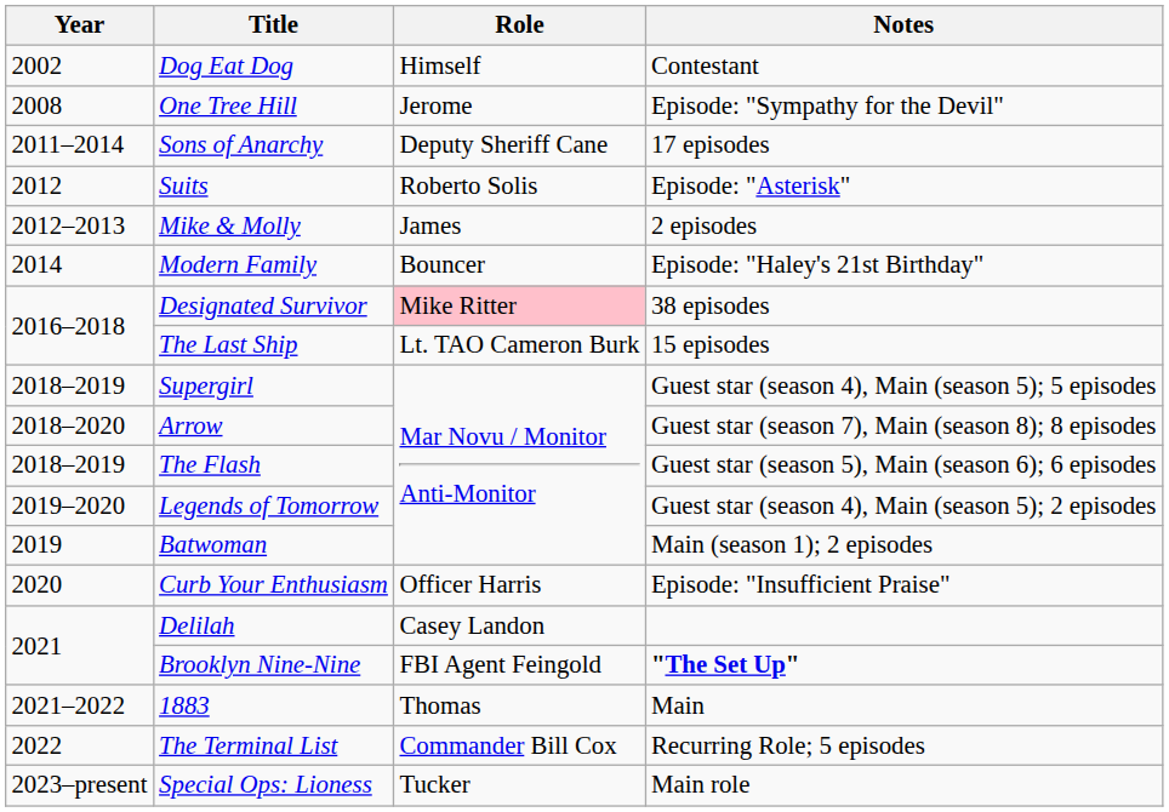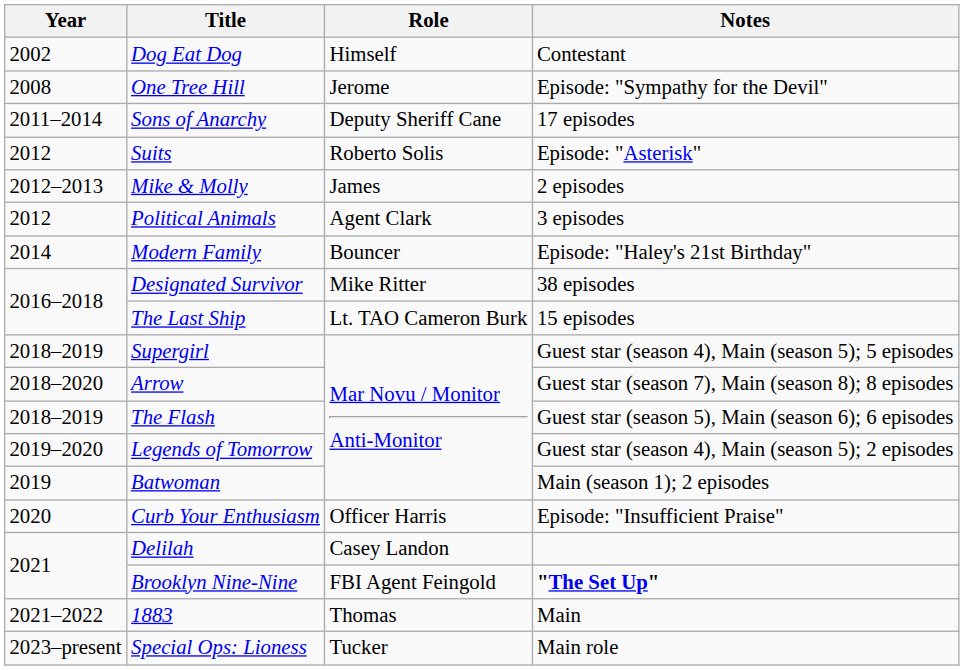+ row: 2012 | Political Animals | Agent Clark | 3 episodes
Designated Survivor | Role: pink background -> no background
- row: 2022 | The Terminal List | Commander Bill Cox | Recurring Role; 5 episodes
